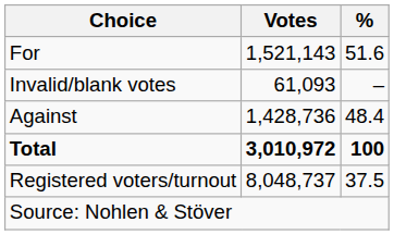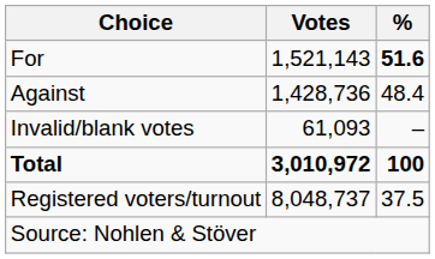For | %: normal -> bold
rows swapped: Against <-> Invalid/blank votes
